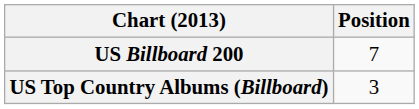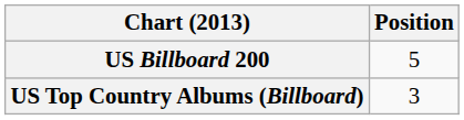US Billboard 200 | Position: 7 -> 5
